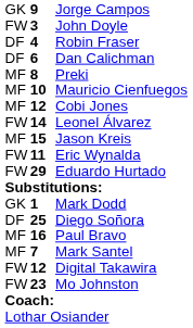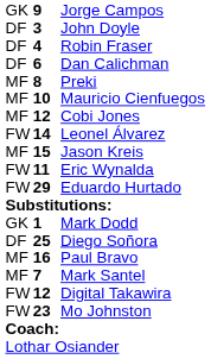John Doyle | column 1: FW -> DF
